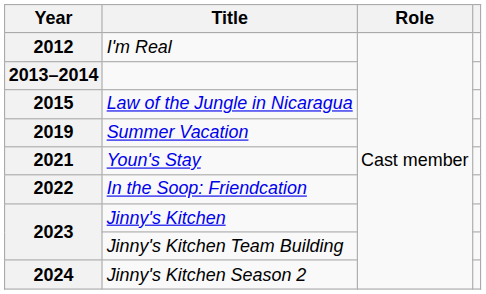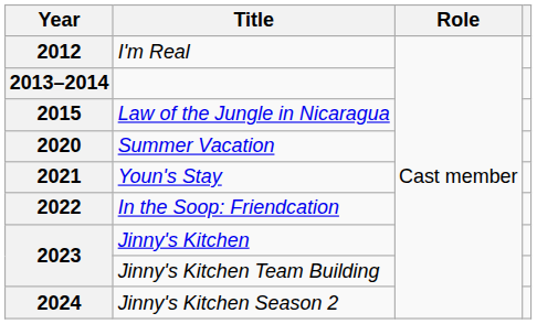Summer Vacation | Year: 2019 -> 2020
